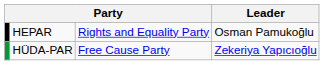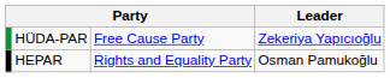rows swapped: HEPAR <-> HÜDA-PAR
